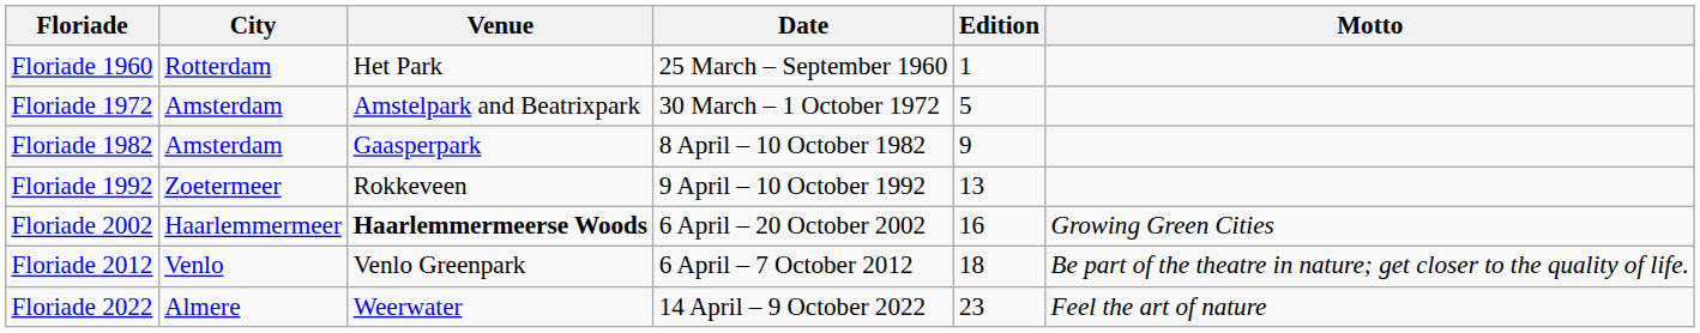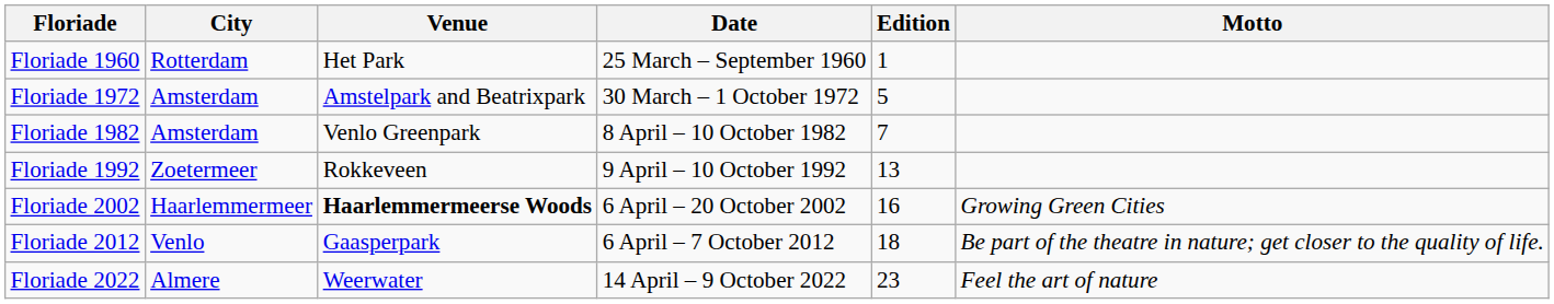Floriade 1982 | Venue: Gaasperpark -> Venlo Greenpark
Floriade 1982 | Edition: 9 -> 7
Floriade 2012 | Venue: Venlo Greenpark -> Gaasperpark
